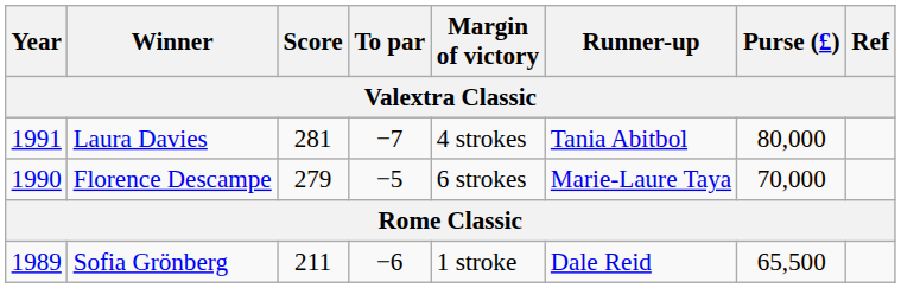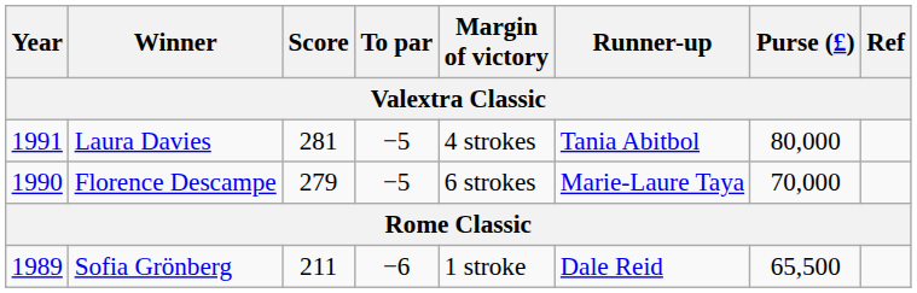Laura Davies | To par: −7 -> −5
